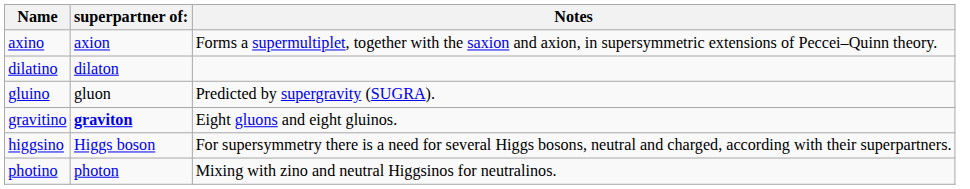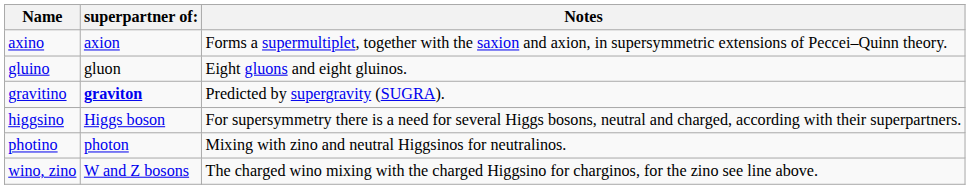- row: dilatino | dilaton
gluino | Notes: Predicted by supergravity (SUGRA). -> Eight gluons and eight gluinos.
gravitino | Notes: Eight gluons and eight gluinos. -> Predicted by supergravity (SUGRA).
+ row: wino, zino | W and Z bosons | The charged wino mixing with the charged Higgsino for charginos, for the zino see line above.
